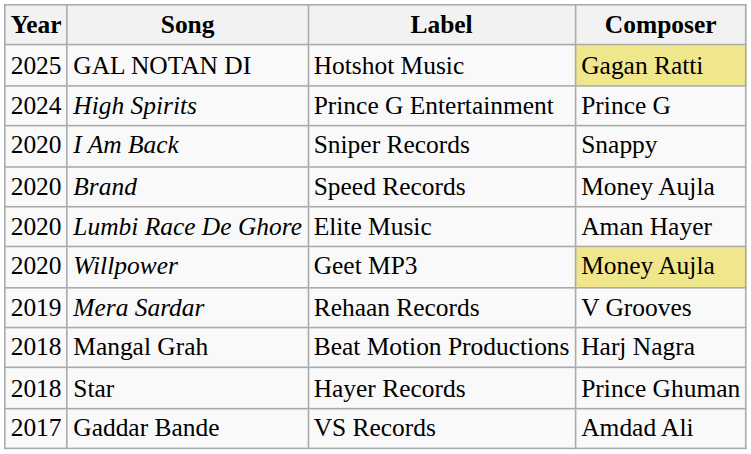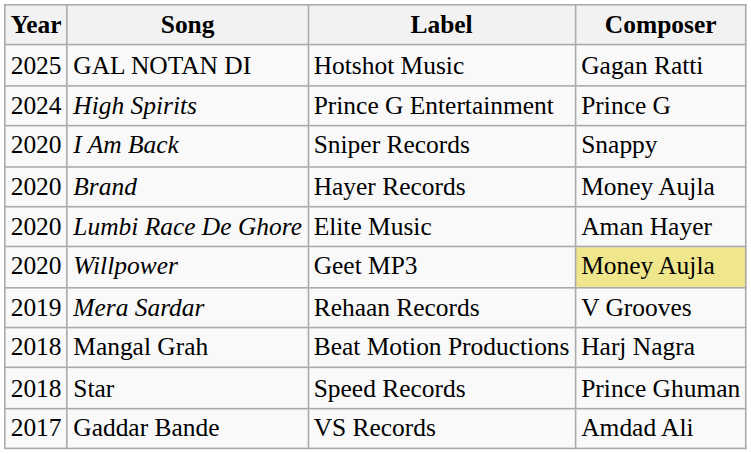GAL NOTAN DI | Composer: khaki background -> no background
Brand | Label: Speed Records -> Hayer Records
Star | Label: Hayer Records -> Speed Records
